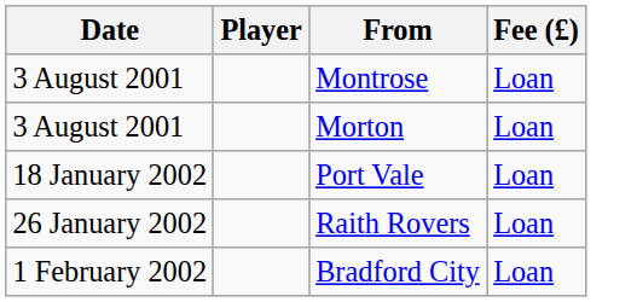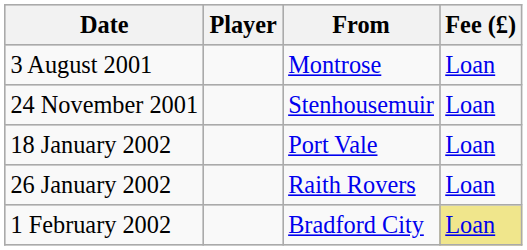- row: 3 August 2001 | Morton | Loan
+ row: 24 November 2001 | Stenhousemuir | Loan
Bradford City | Fee (£): no background -> khaki background
